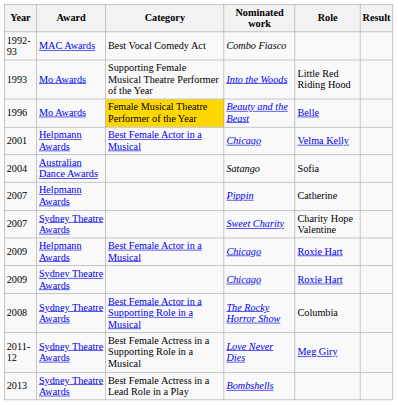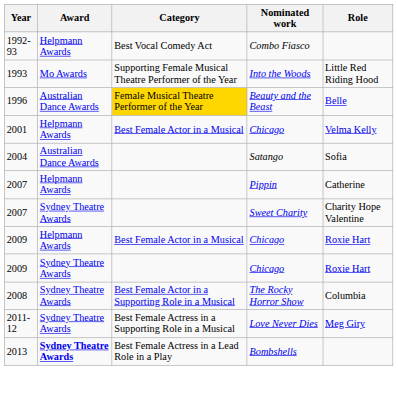- column: Result
1992-93 | Award: MAC Awards -> Helpmann Awards
1996 | Award: Mo Awards -> Australian Dance Awards
2013 | Award: normal -> bold
